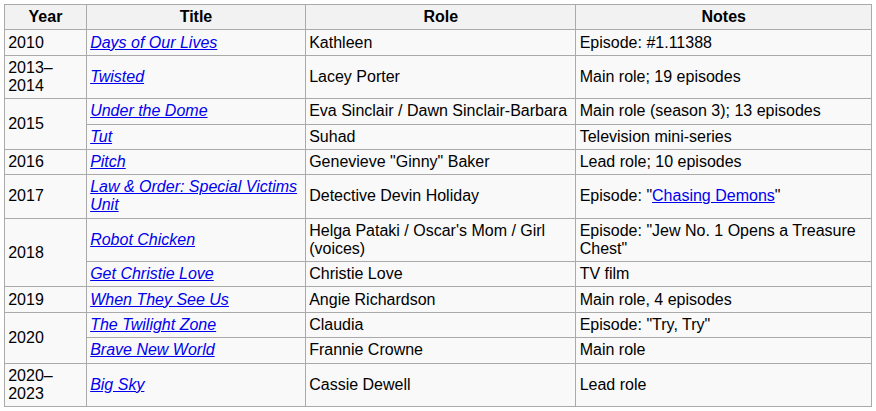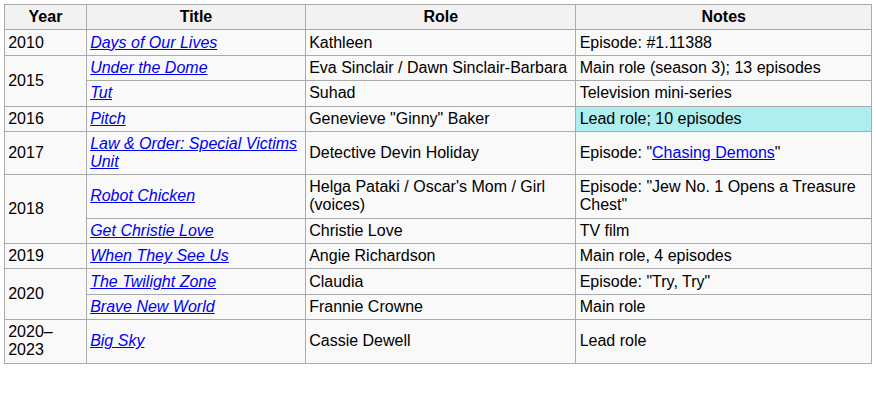- row: 2013–2014 | Twisted | Lacey Porter | Main role; 19 episodes
Pitch | Notes: no background -> paleturquoise background
